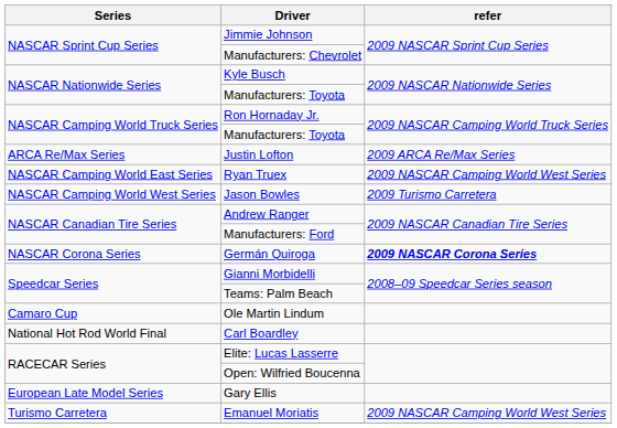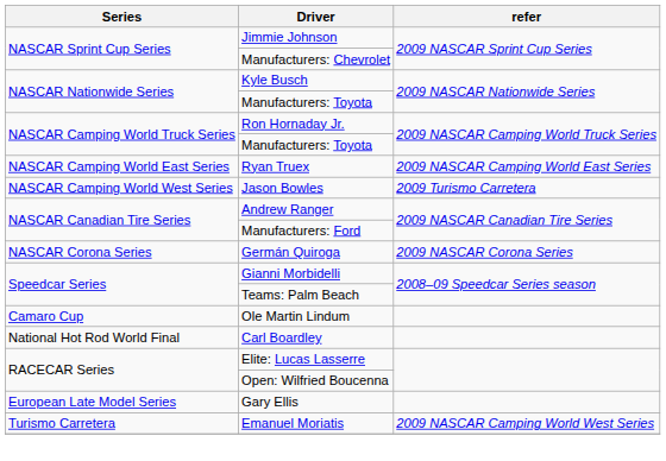- row: ARCA Re/Max Series | Justin Lofton | 2009 ARCA Re/Max Series
Ryan Truex | refer: 2009 NASCAR Camping World West Series -> 2009 NASCAR Camping World East Series
Germán Quiroga | refer: bold -> normal
